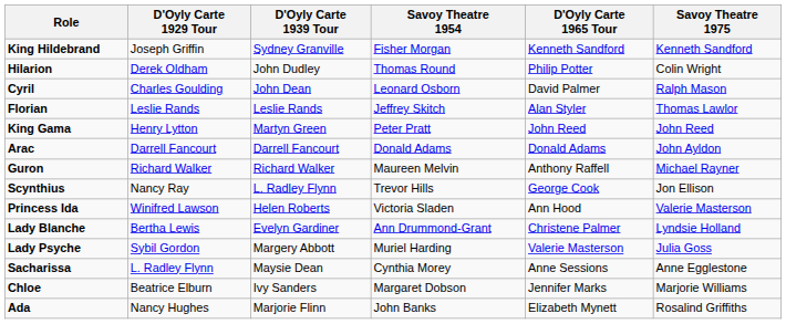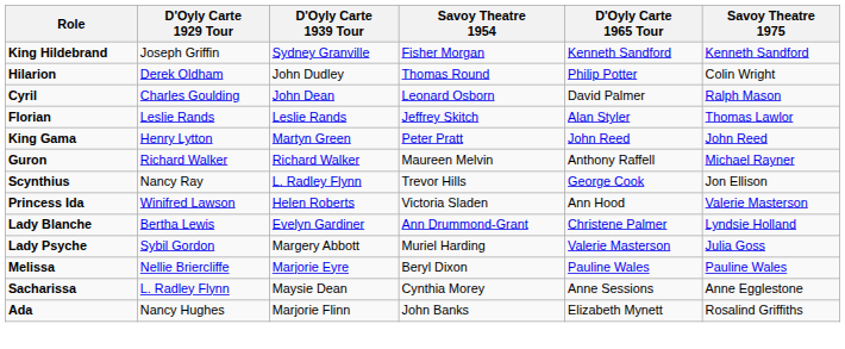- row: Arac | Darrell Fancourt | Darrell Fancourt | Donald Adams | Donald Adams | John Ayldon
+ row: Melissa | Nellie Briercliffe | Marjorie Eyre | Beryl Dixon | Pauline Wales | Pauline Wales
- row: Chloe | Beatrice Elburn | Ivy Sanders | Margaret Dobson | Jennifer Marks | Marjorie Williams
